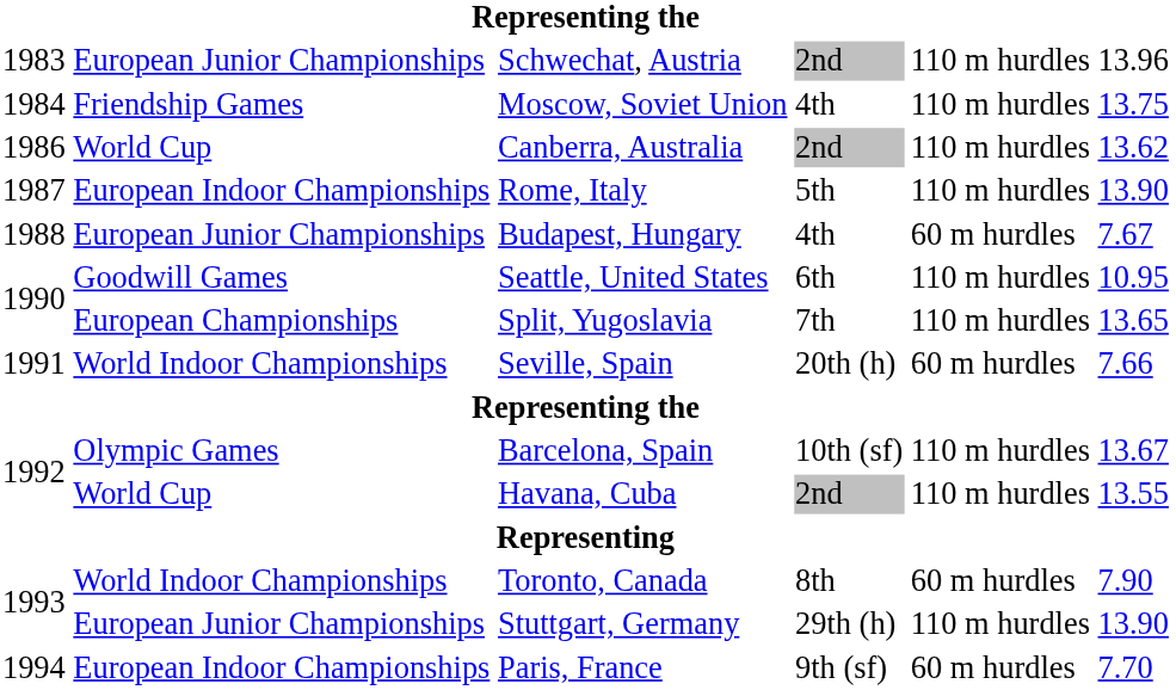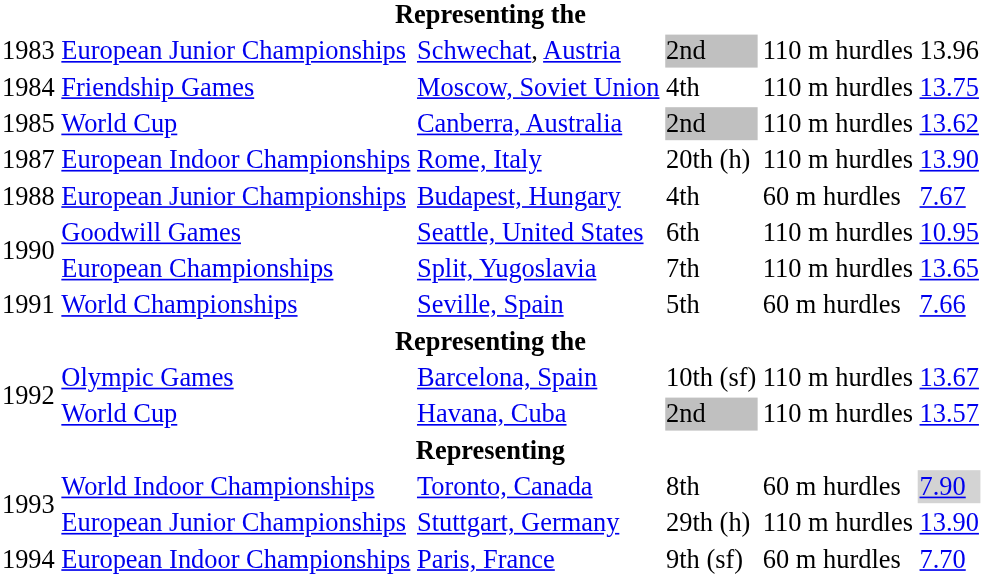Canberra, Australia | column 1: 1986 -> 1985
Rome, Italy | column 4: 5th -> 20th (h)
Seville, Spain | column 2: World Indoor Championships -> World Championships
Seville, Spain | column 4: 20th (h) -> 5th
Havana, Cuba | column 6: 13.55 -> 13.57
Toronto, Canada | column 6: no background -> lightgrey background
